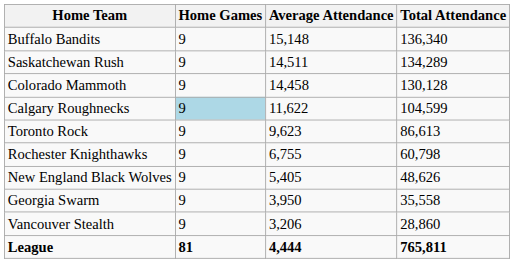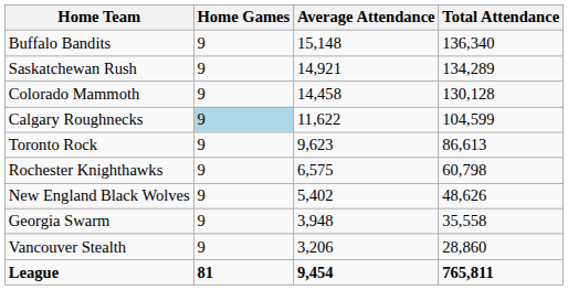Saskatchewan Rush | Average Attendance: 14,511 -> 14,921
Rochester Knighthawks | Average Attendance: 6,755 -> 6,575
New England Black Wolves | Average Attendance: 5,405 -> 5,402
Georgia Swarm | Average Attendance: 3,950 -> 3,948
League | Average Attendance: 4,444 -> 9,454
